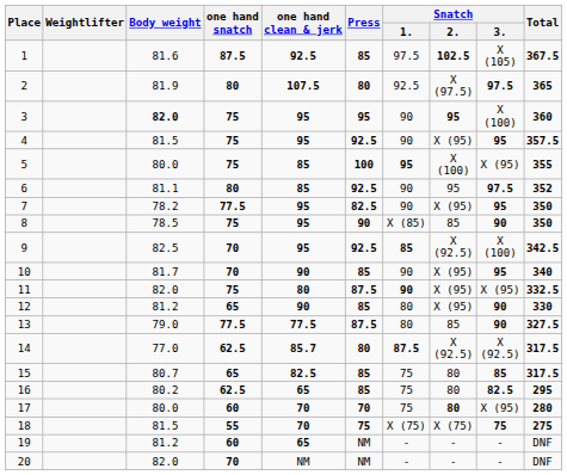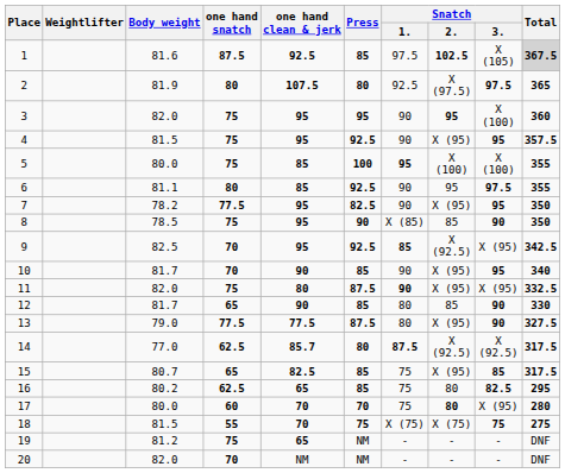1 | Total: no background -> lightgrey background
3 | Body weight: bold -> normal
5 | Snatch / 3.: X (95) -> X (100)
6 | Total: 352 -> 355
9 | Snatch / 3.: X (100) -> X (95)
12 | Body weight: 81.2 -> 81.7
12 | Snatch / 2.: X (95) -> 85
13 | Snatch / 2.: 85 -> X (95)
15 | Snatch / 2.: 80 -> X (95)
19 | one hand snatch: 60 -> 75
